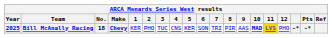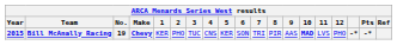Bill McAnally Racing | Year: 2025 -> 2015
Bill McAnally Racing | No.: 18 -> 19
Bill McAnally Racing | 11: gold background -> no background
